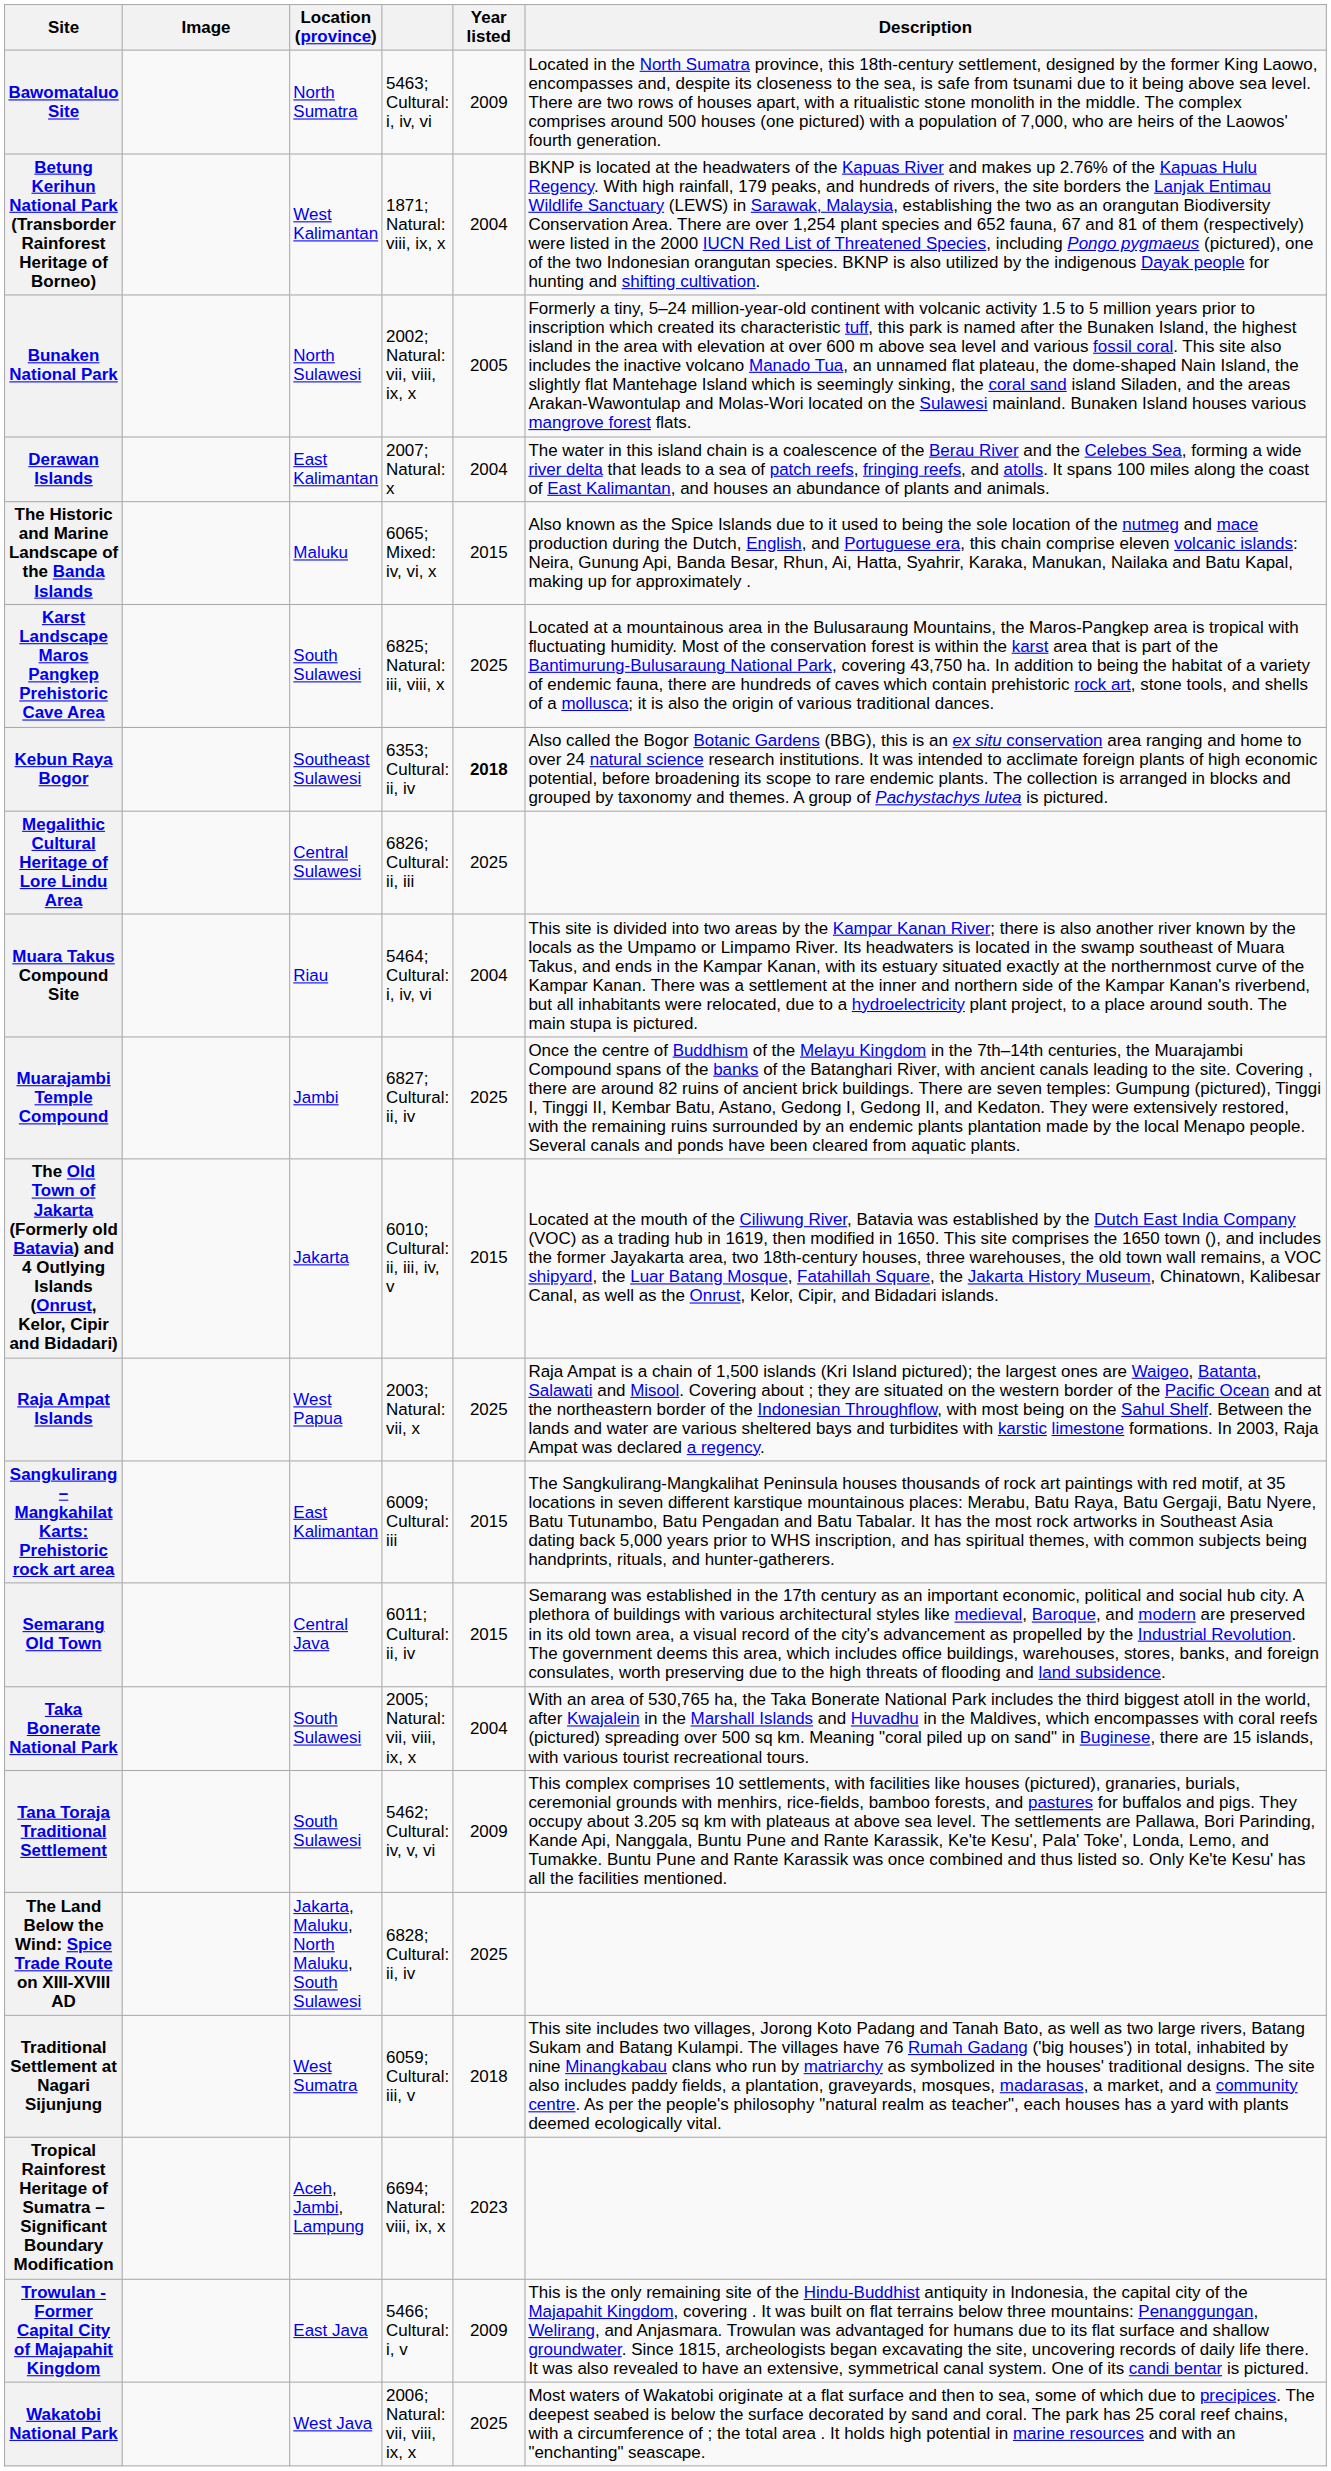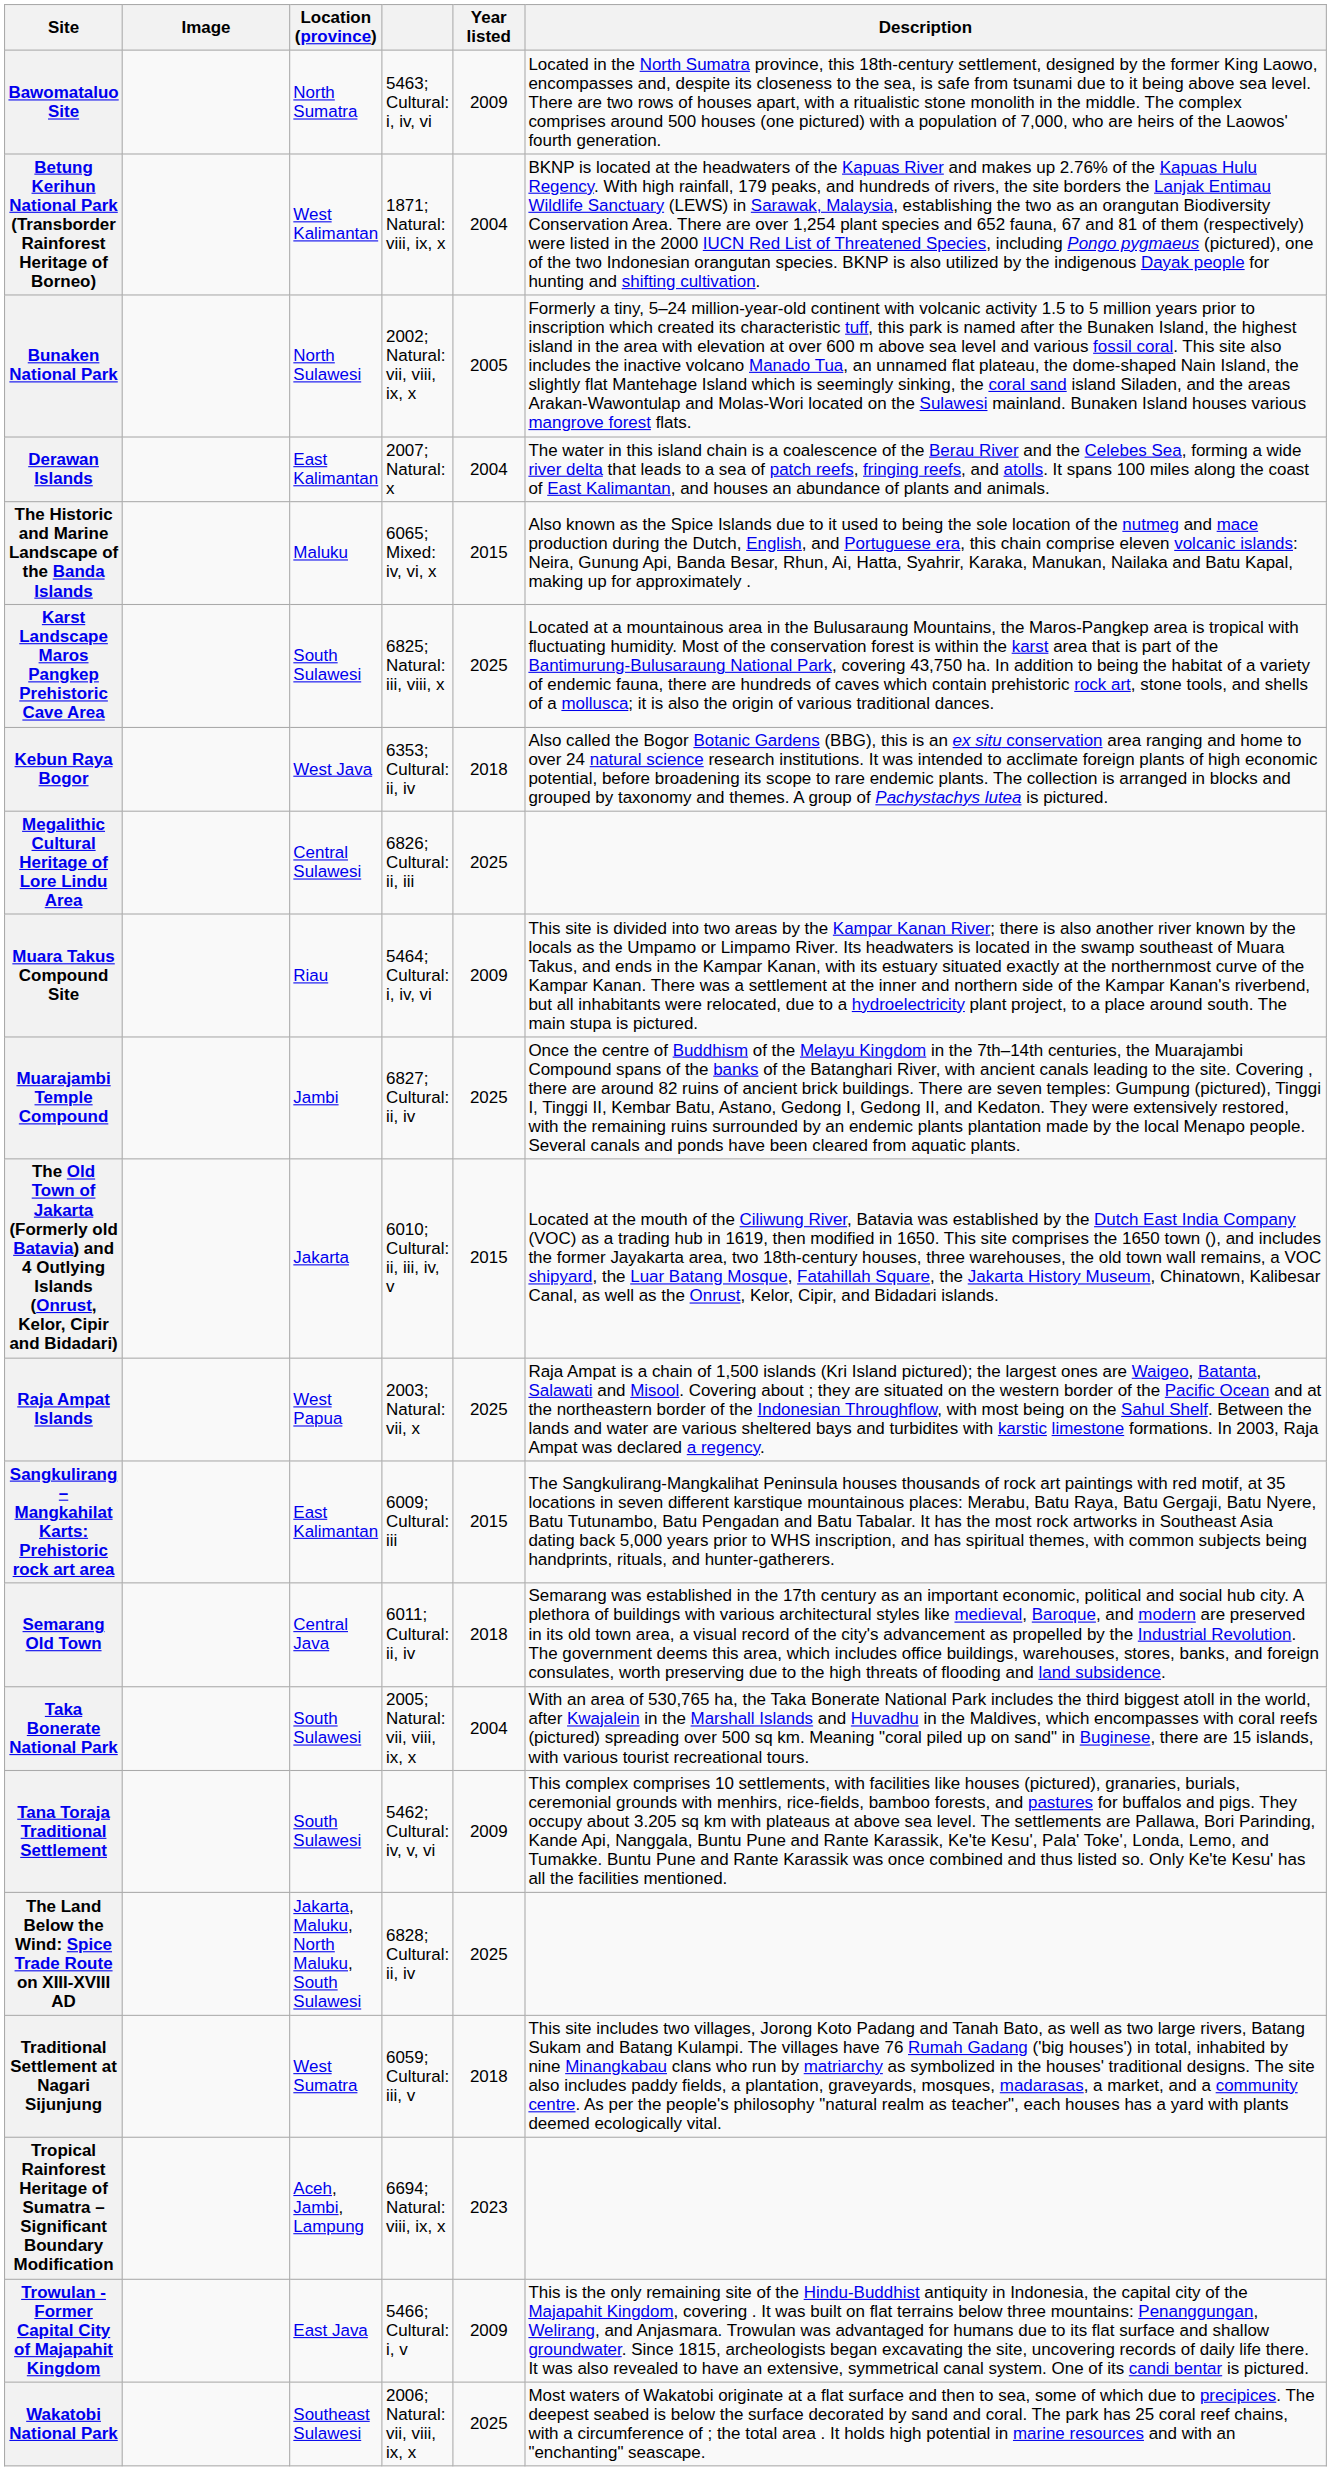Kebun Raya Bogor | Location (province): Southeast Sulawesi -> West Java
Kebun Raya Bogor | Year listed: bold -> normal
Muara Takus Compound Site | Year listed: 2004 -> 2009
Semarang Old Town | Year listed: 2015 -> 2018
Wakatobi National Park | Location (province): West Java -> Southeast Sulawesi
